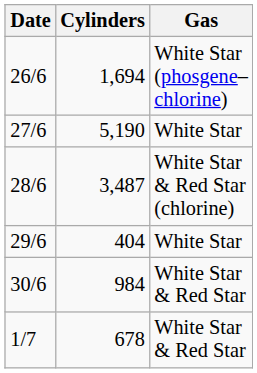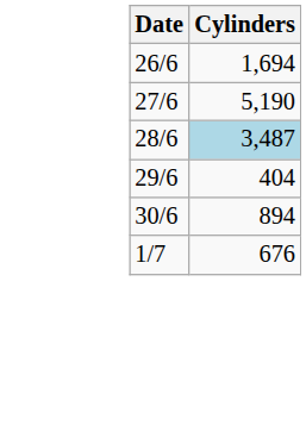- column: Gas | White Star (phosgene– chlorine) | White Star | White Star & Red Star (chlorine) | White Star | White Star & Red Star | White Star & Red Star
28/6 | Cylinders: no background -> lightblue background
30/6 | Cylinders: 984 -> 894
1/7 | Cylinders: 678 -> 676
